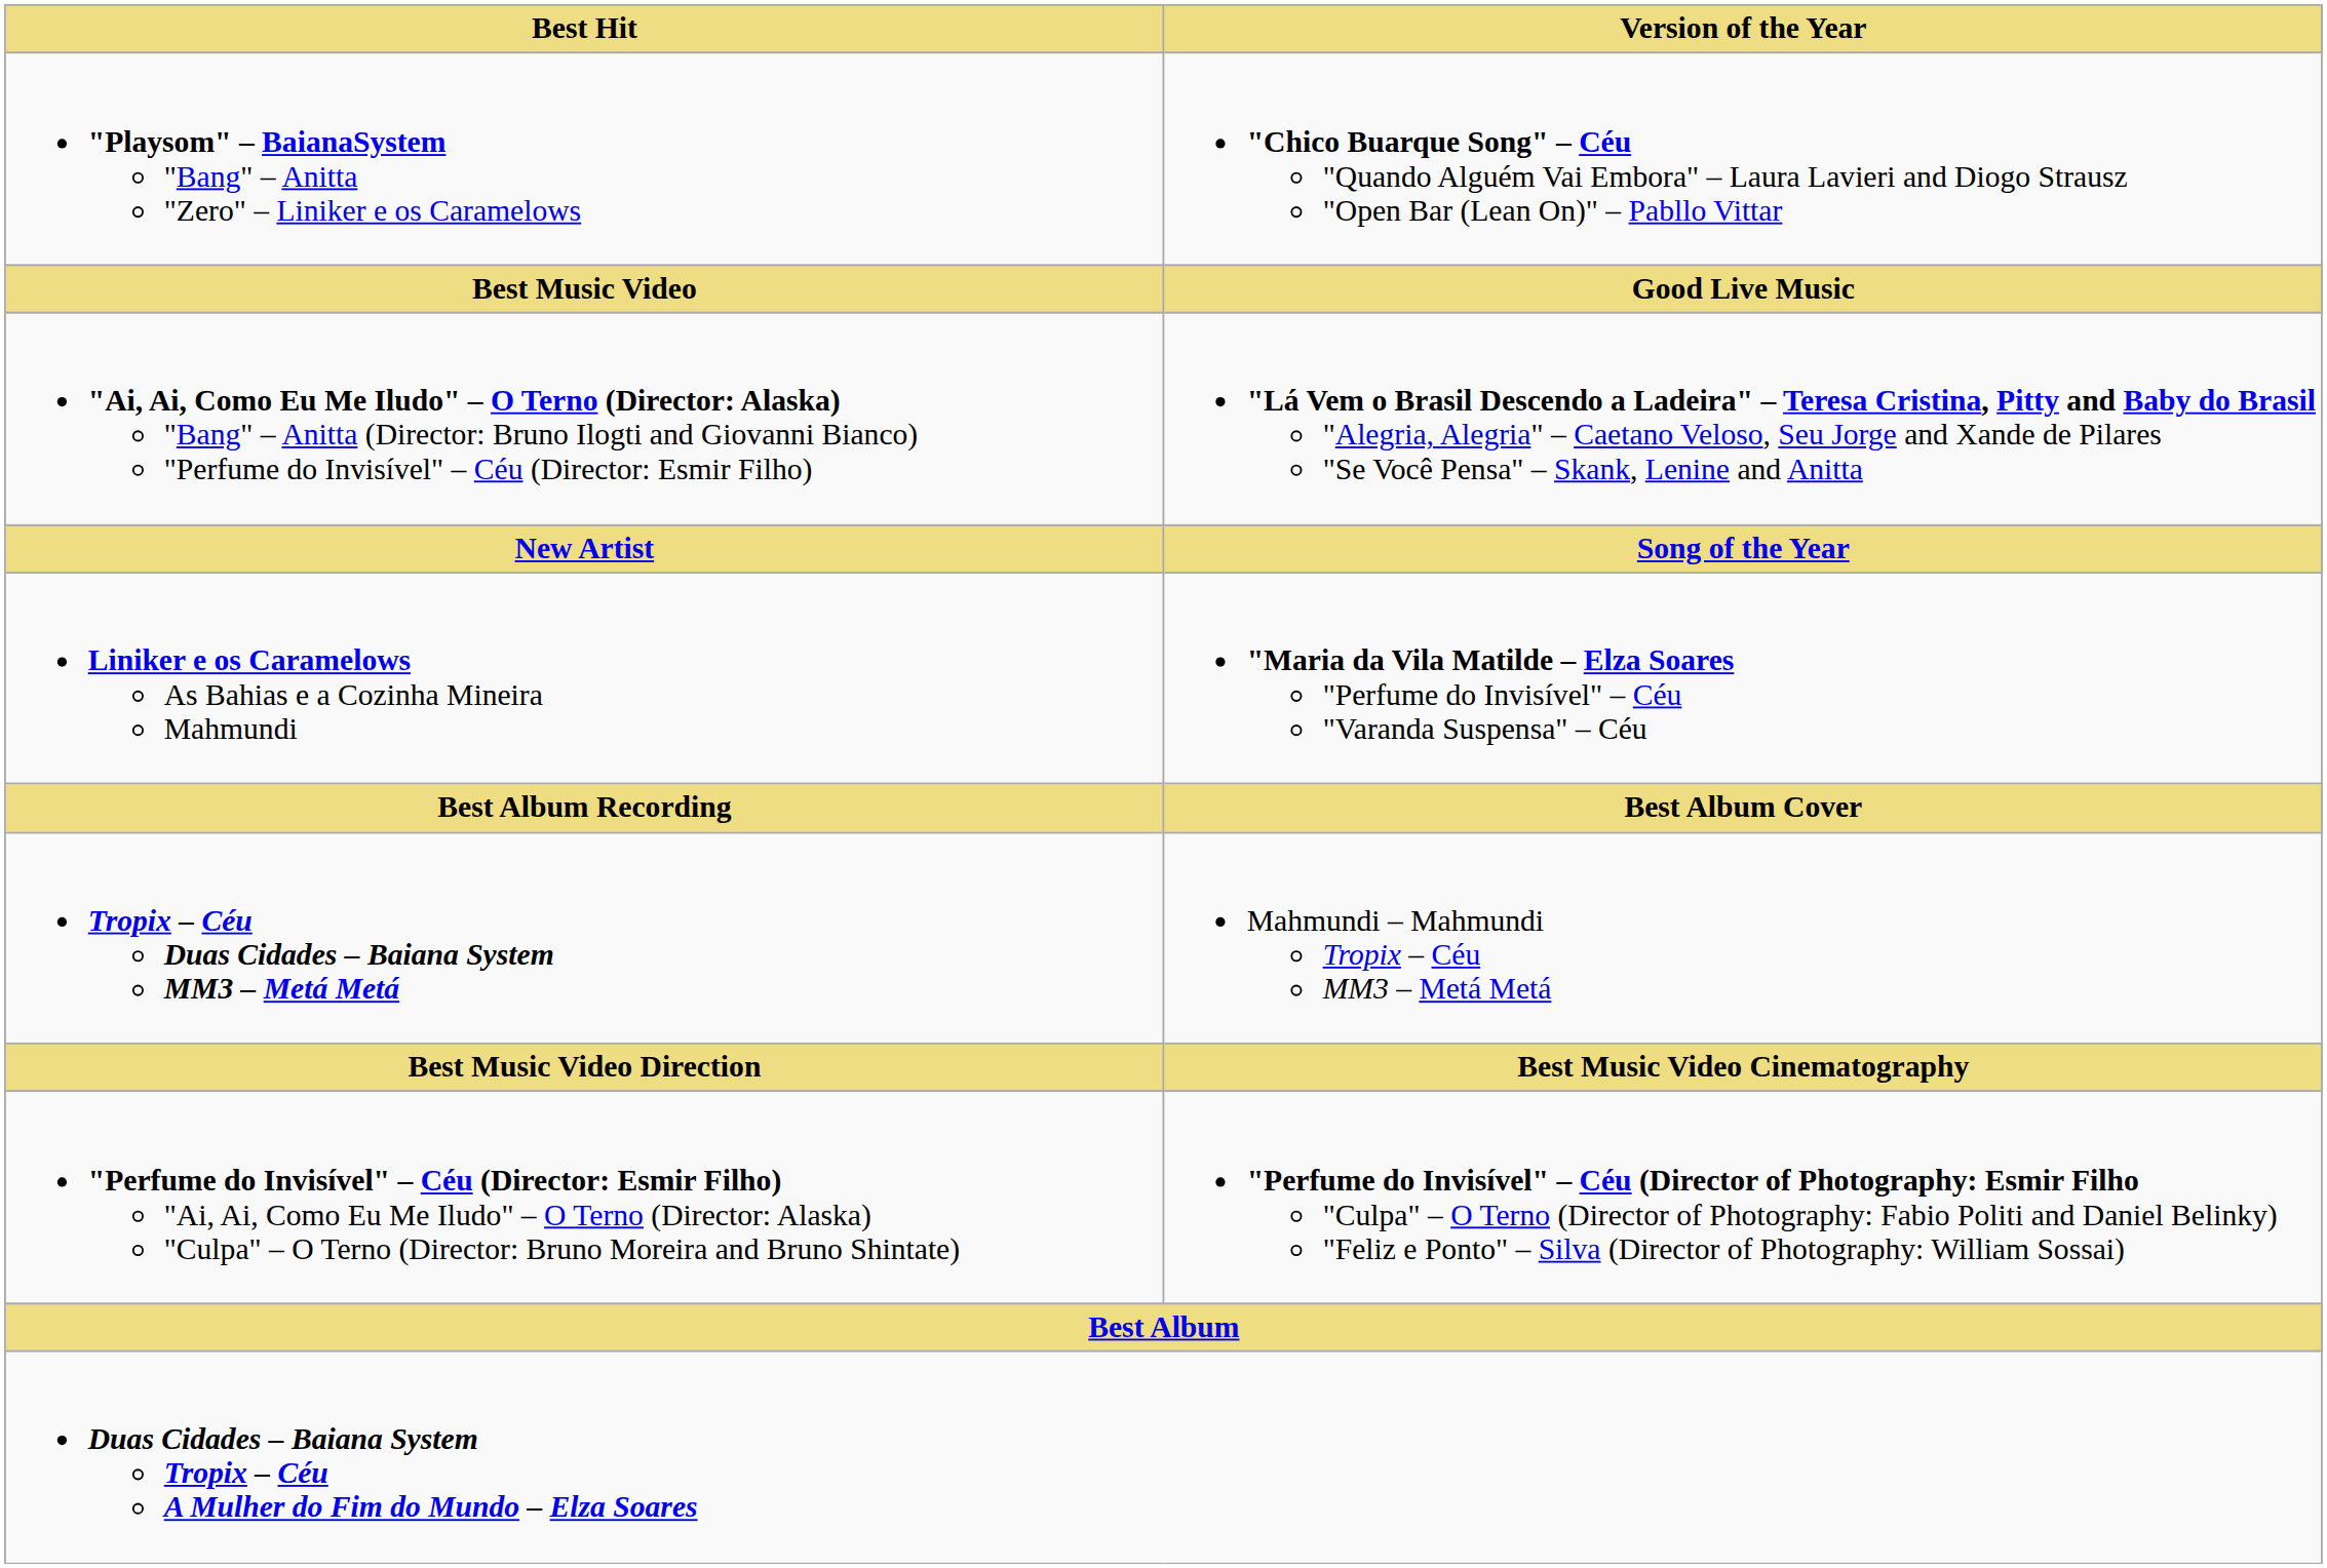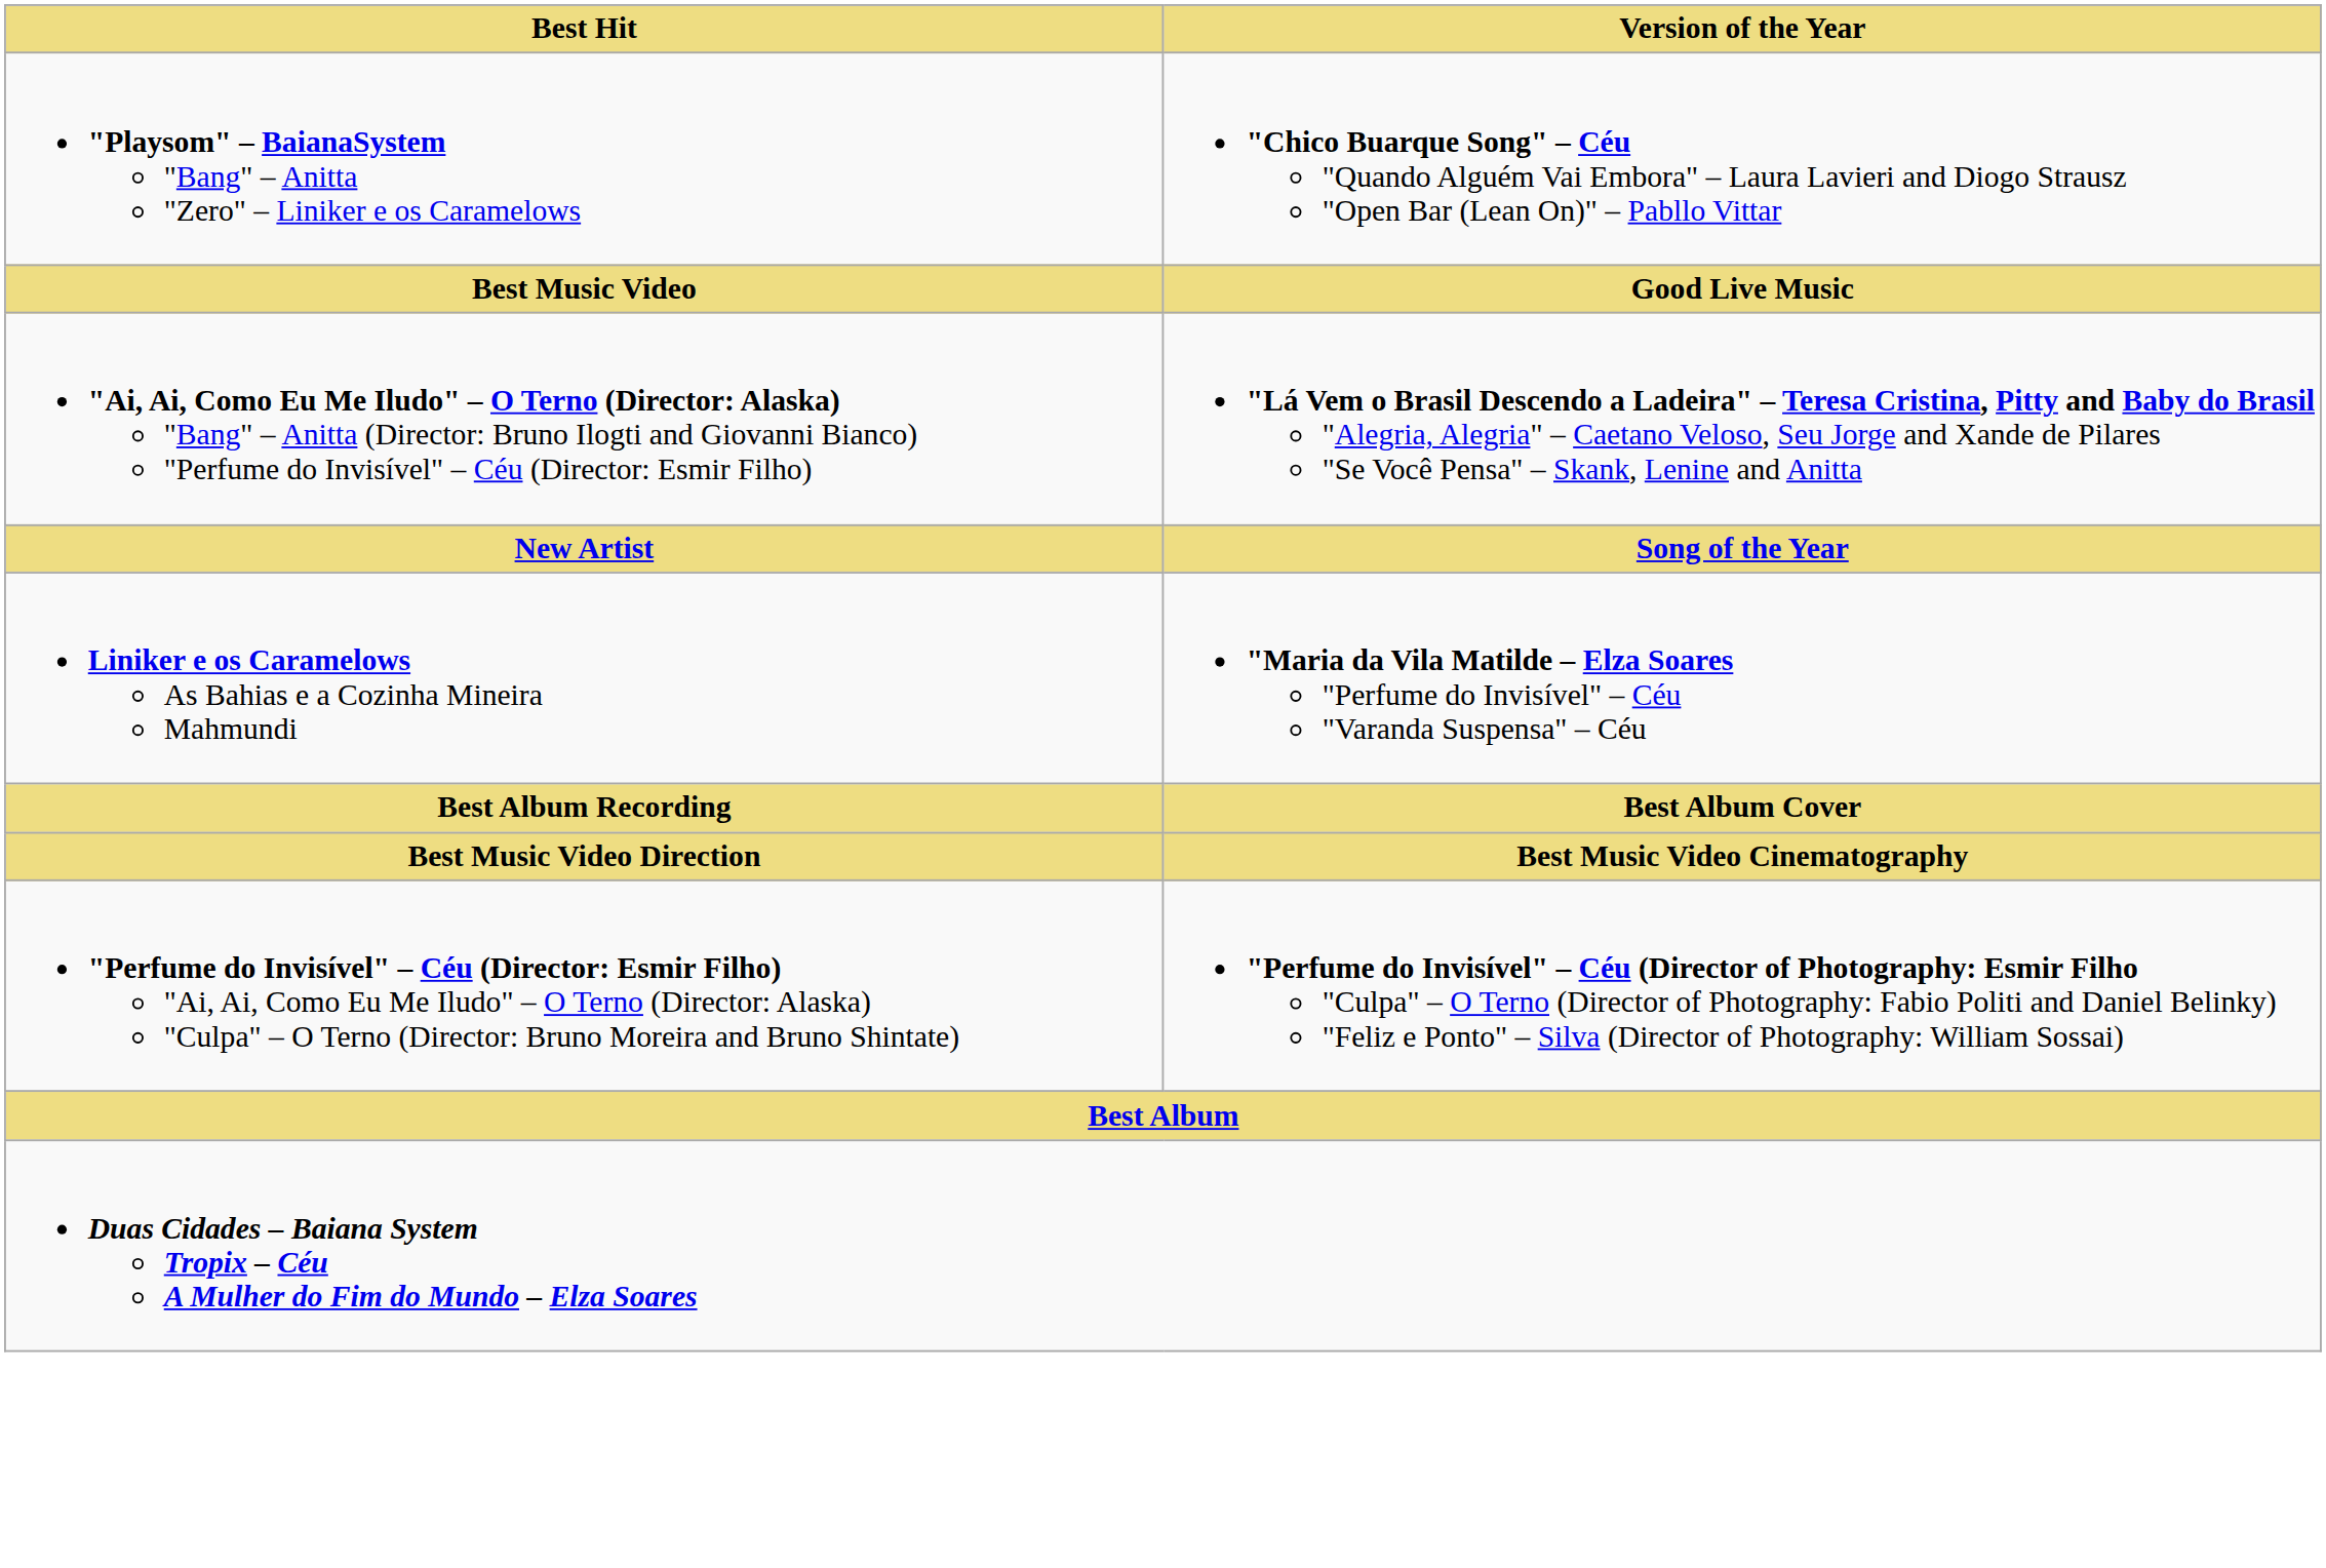- row: Tropix – Céu Duas Cidades – Baiana System MM3 – Metá Metá | Mahmundi – Mahmundi Tropix – Céu MM3 – Metá Metá
